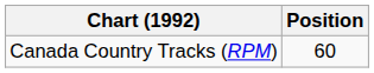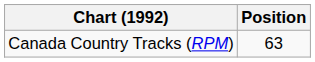Canada Country Tracks (RPM) | Position: 60 -> 63
